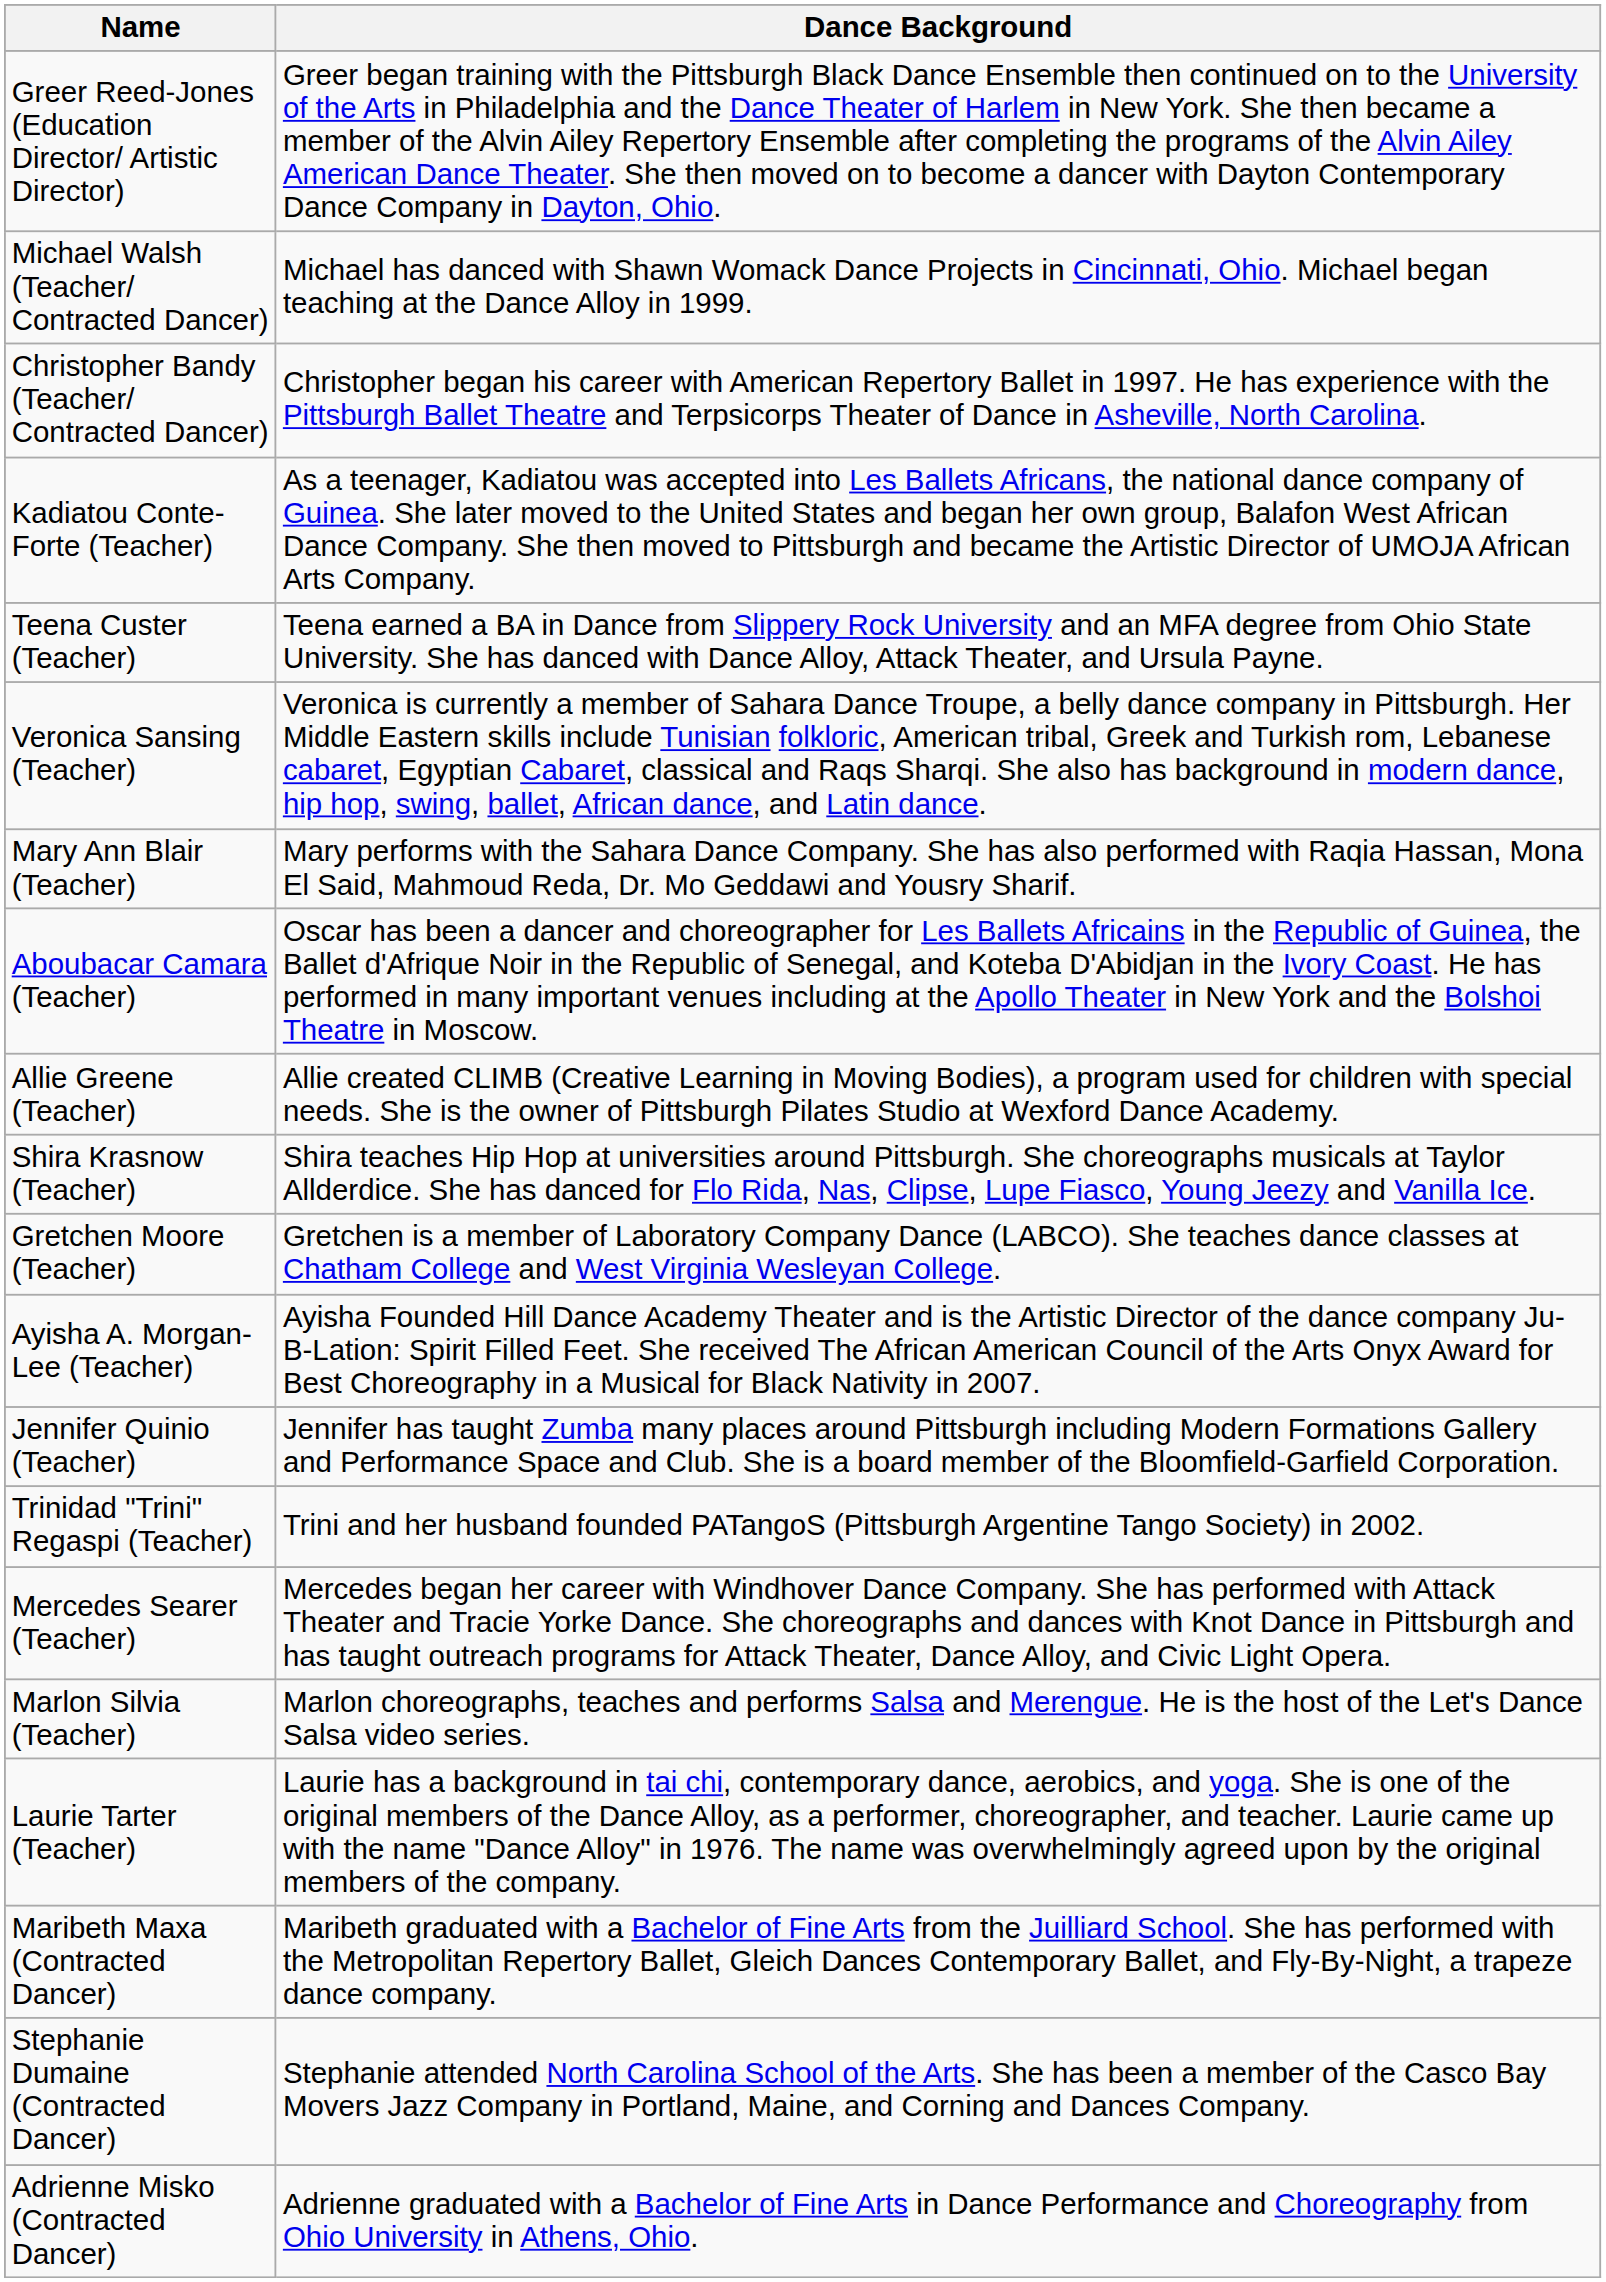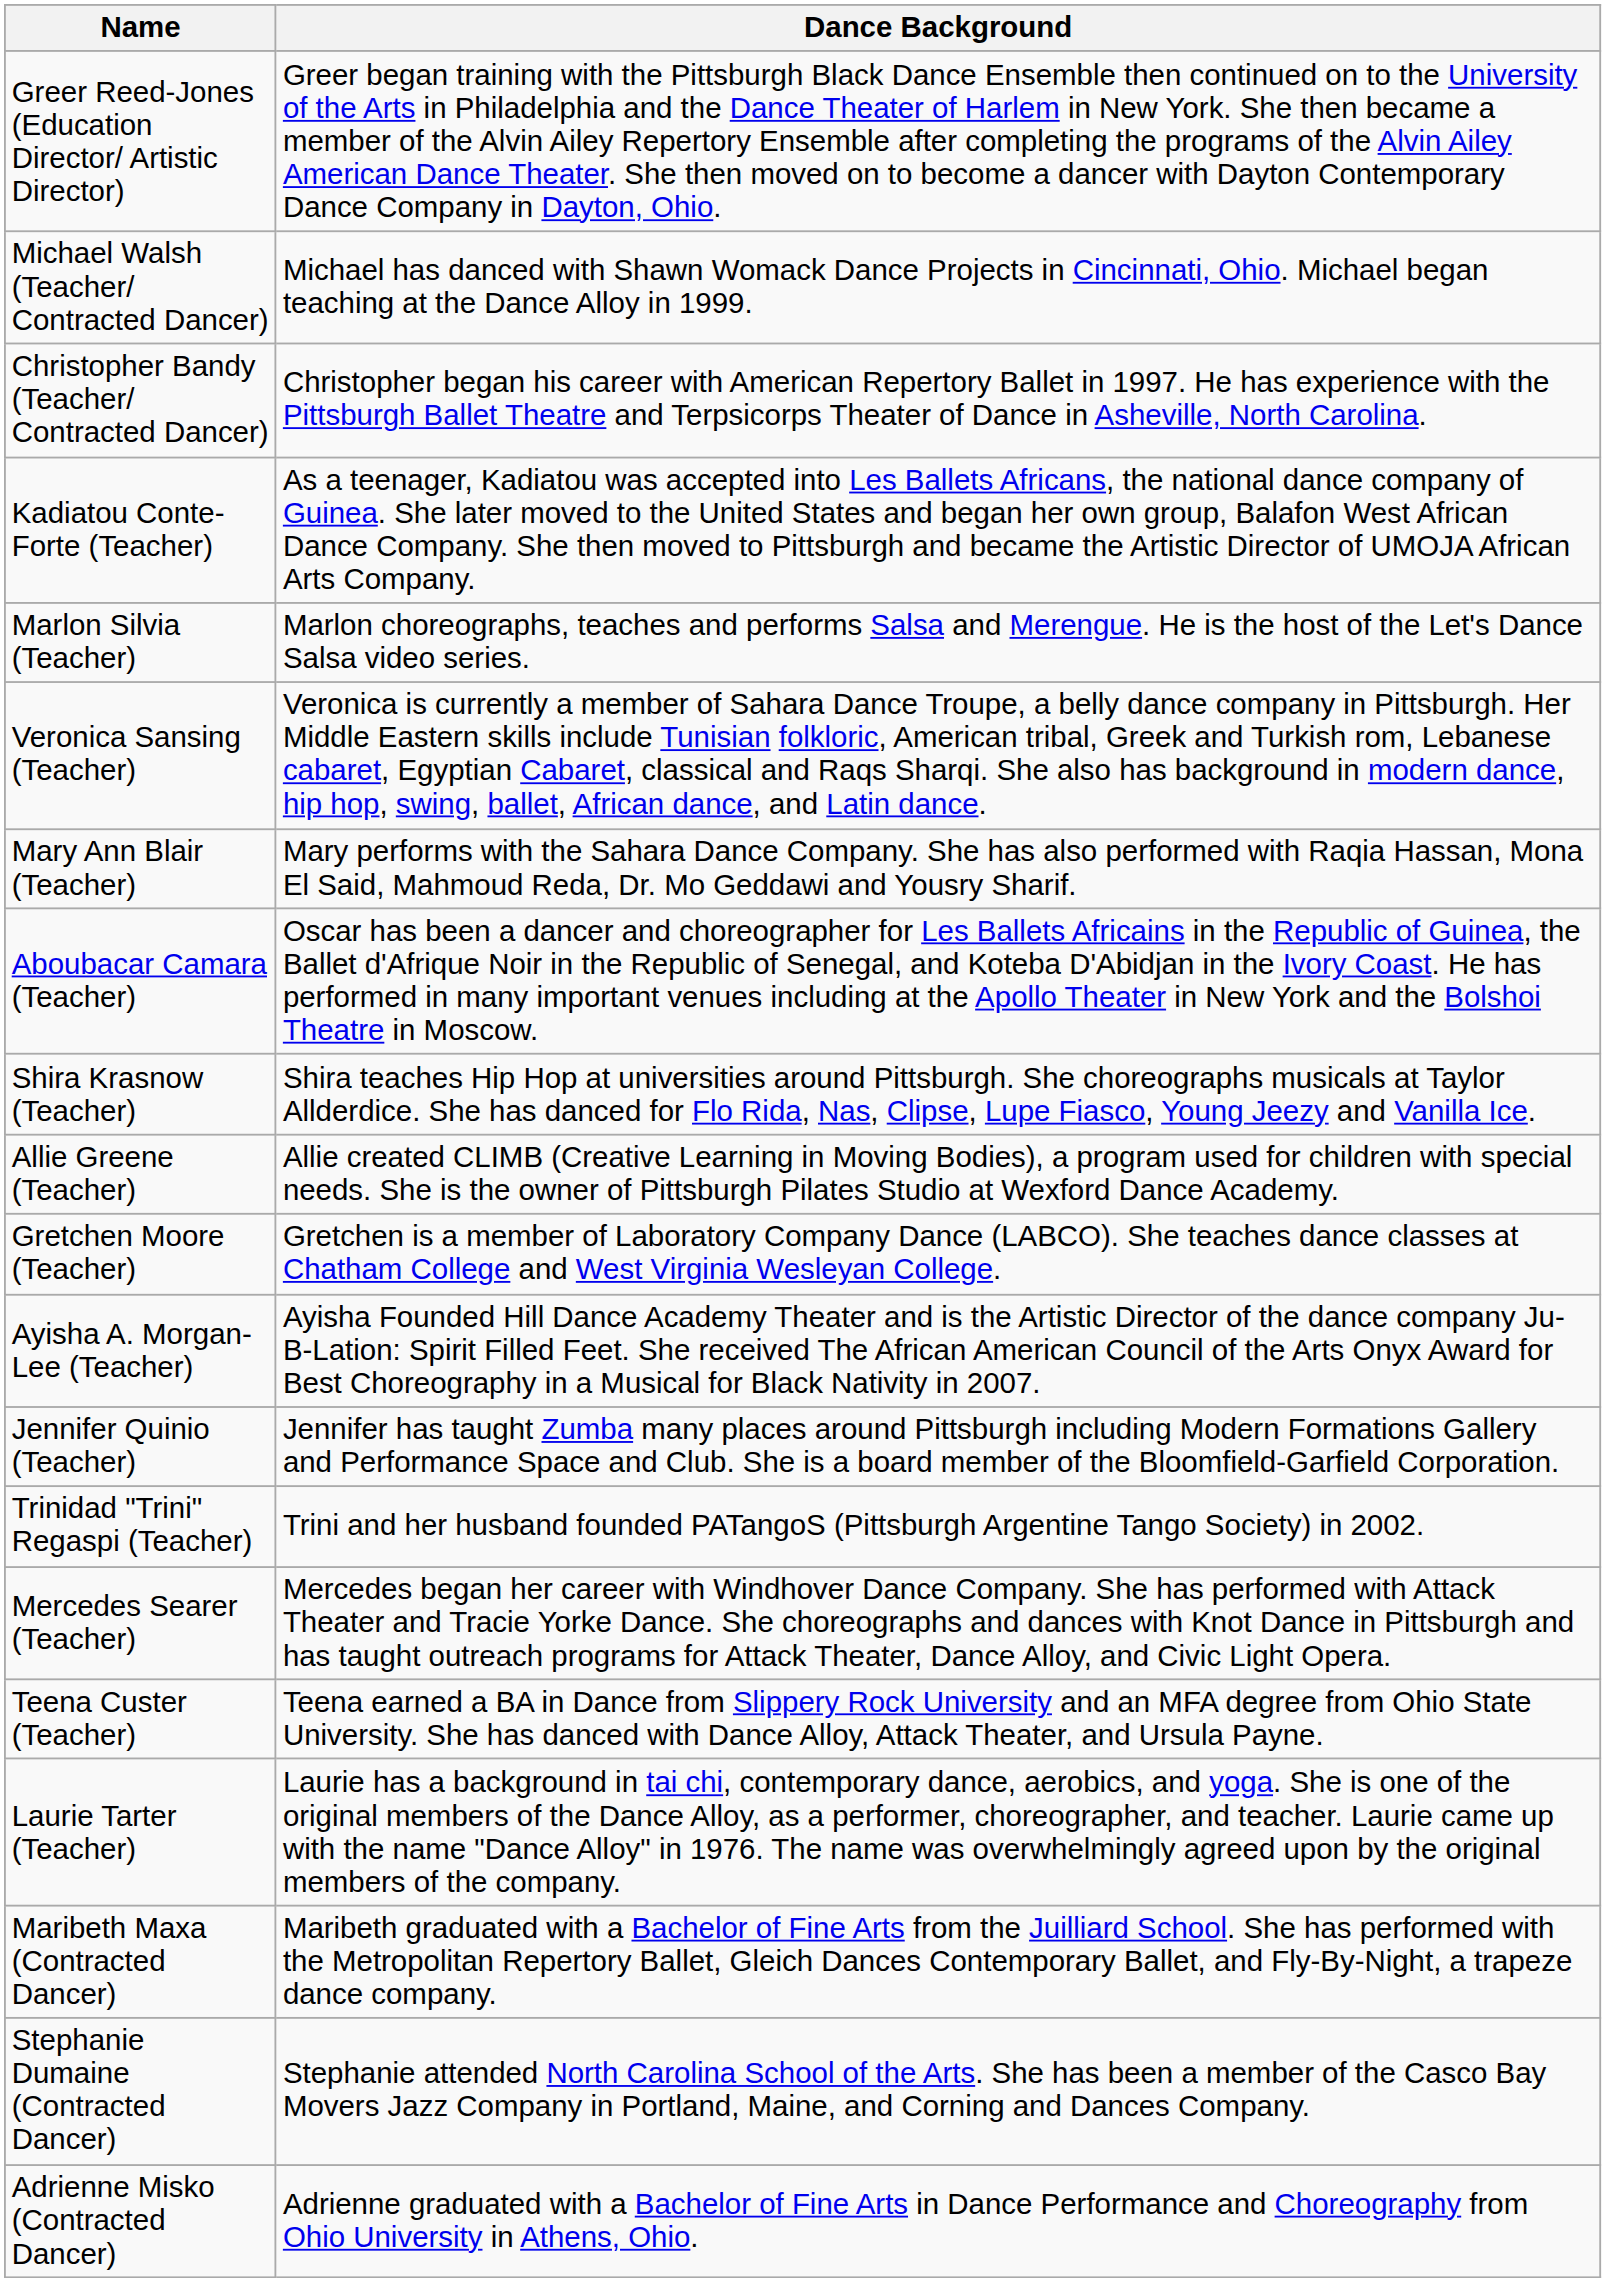rows swapped: Teena Custer (Teacher) <-> Marlon Silvia (Teacher)
rows swapped: Allie Greene (Teacher) <-> Shira Krasnow (Teacher)
